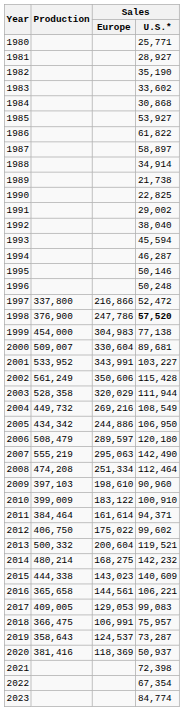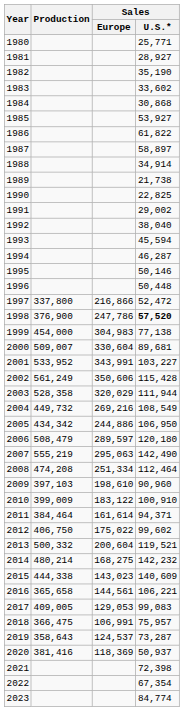1996 | Sales / U.S.*: 50,248 -> 50,448
